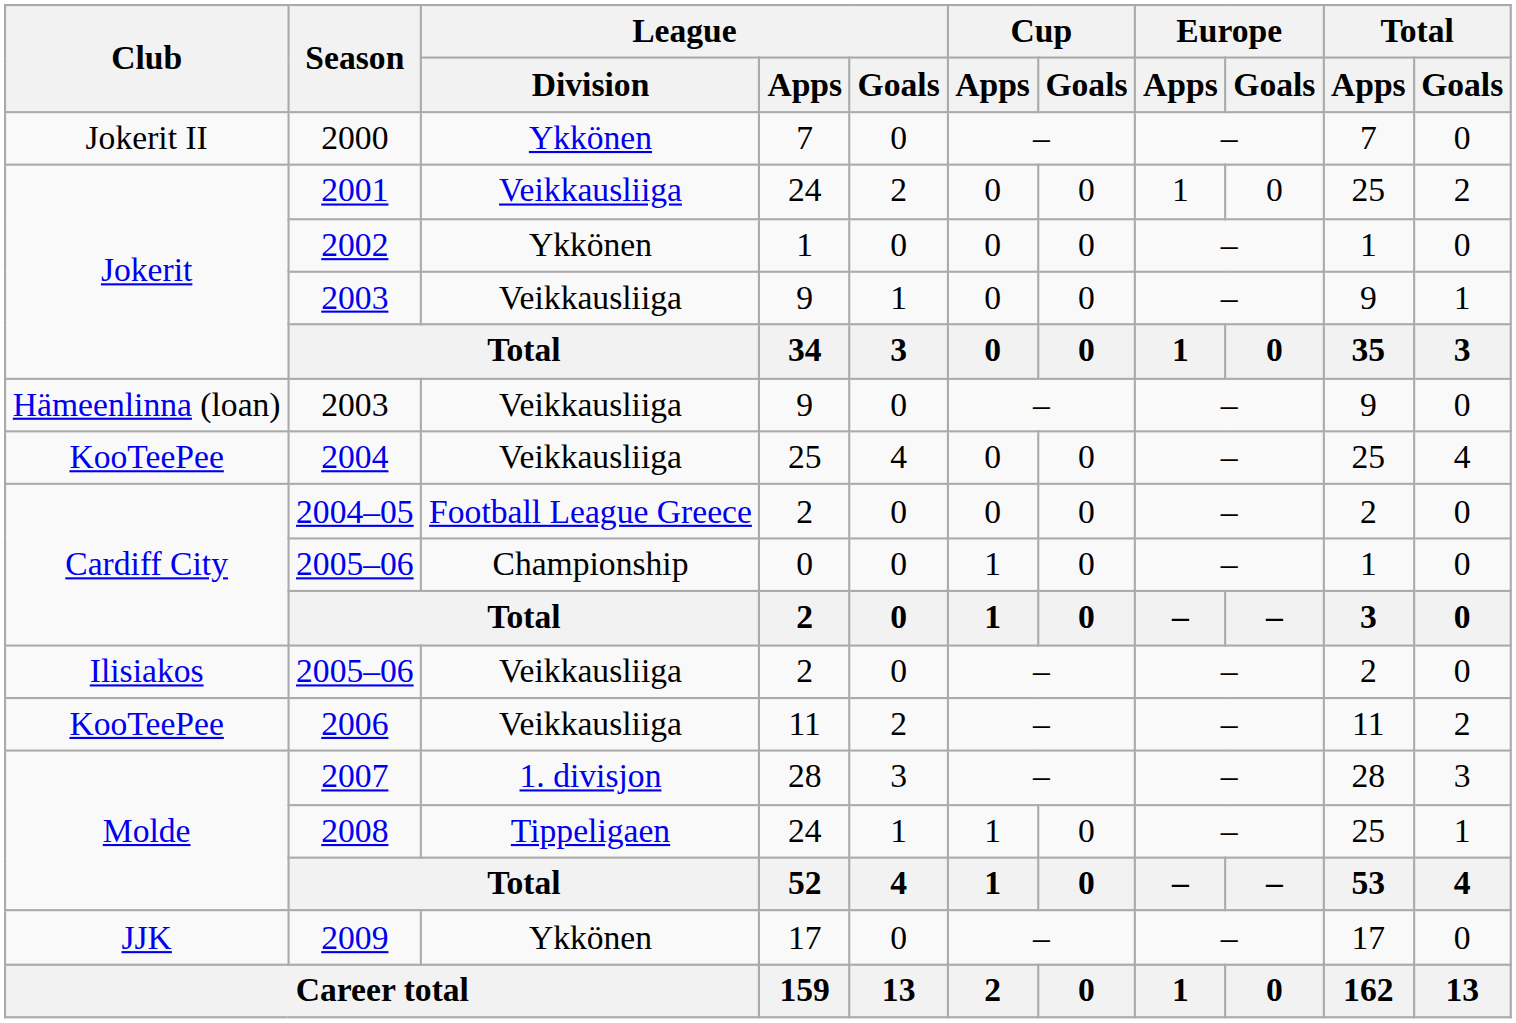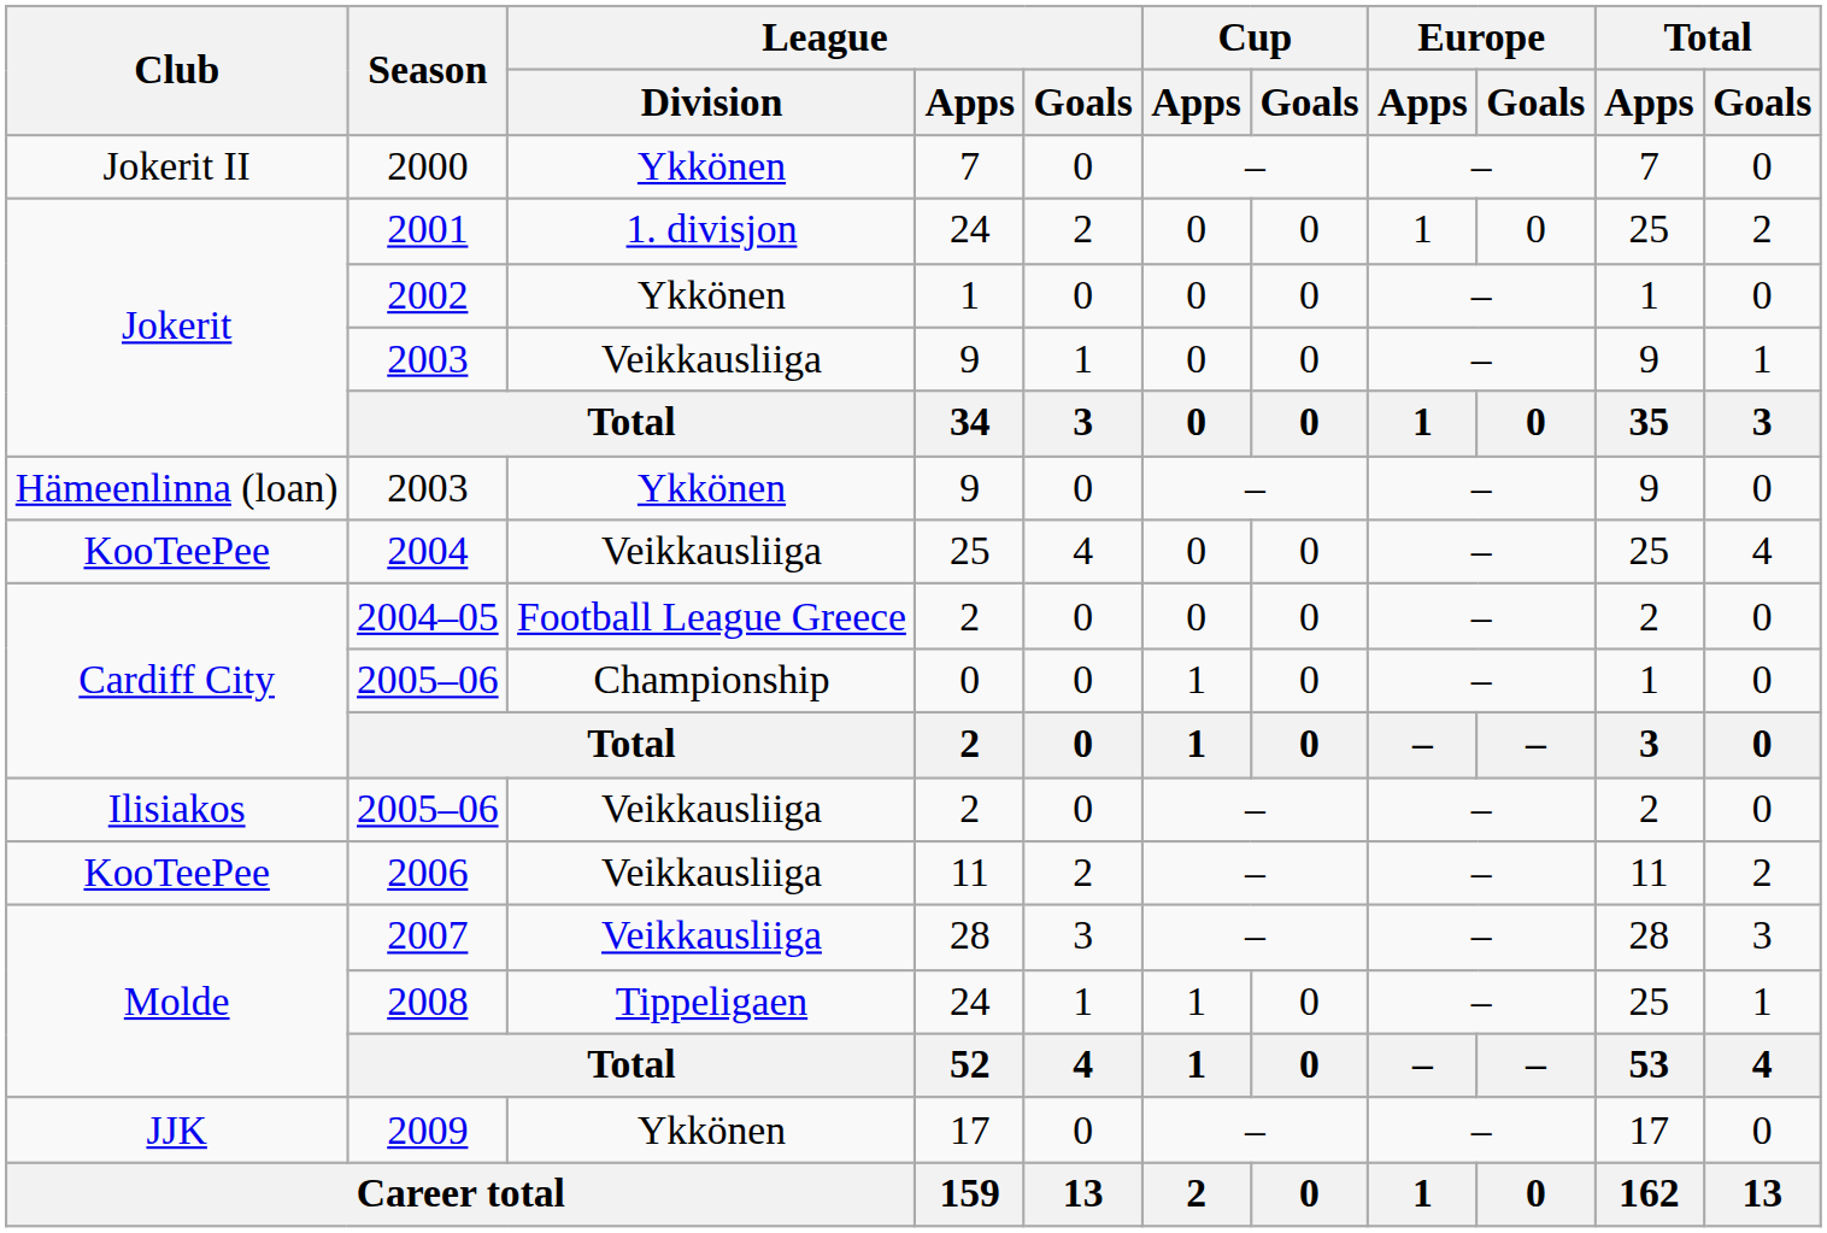2001 | League / Division: Veikkausliiga -> 1. divisjon
Hämeenlinna (loan) / 2003 | League / Division: Veikkausliiga -> Ykkönen
2007 | League / Division: 1. divisjon -> Veikkausliiga
